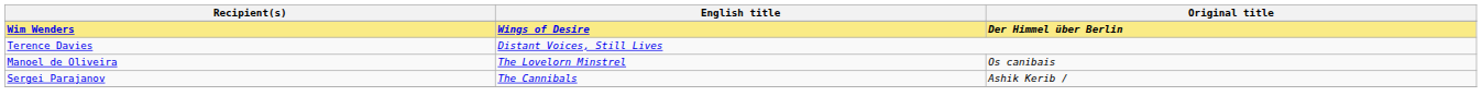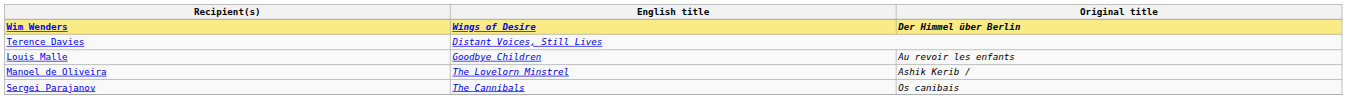+ row: Louis Malle | Goodbye Children | Au revoir les enfants
Manoel de Oliveira | Original title: Os canibais -> Ashik Kerib /
Sergei Parajanov | Original title: Ashik Kerib / -> Os canibais
